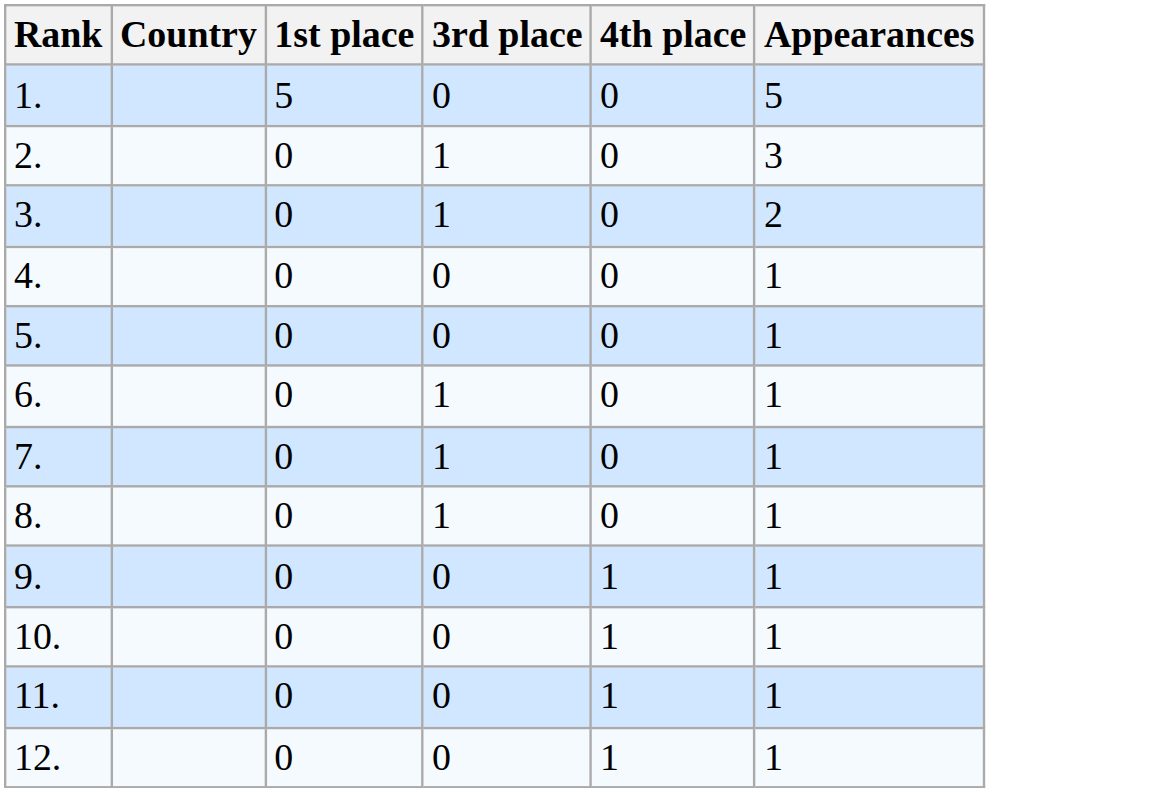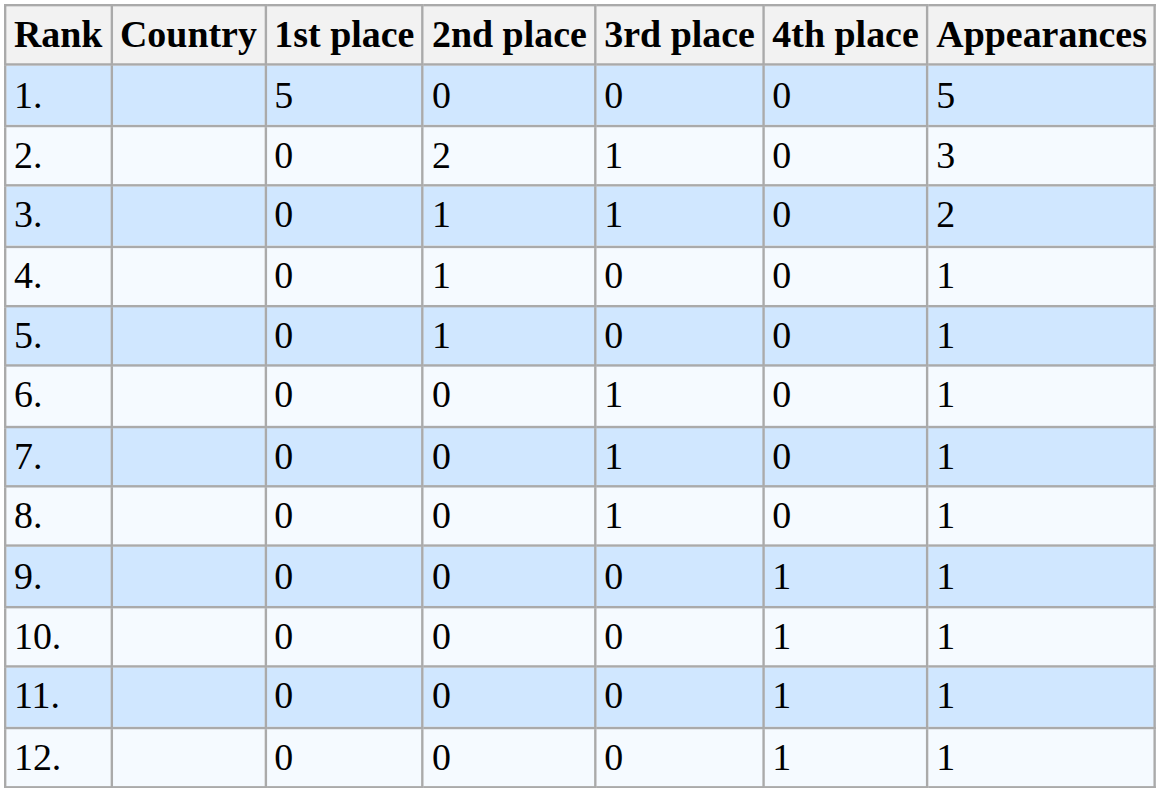+ column: 2nd place | 0 | 2 | 1 | 1 | 1 | 0 | 0 | 0 | 0 | 0 | 0 | 0
